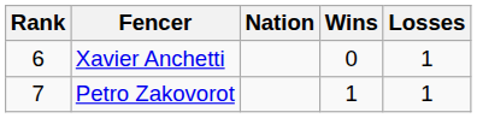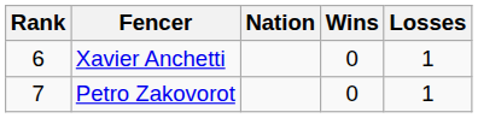Petro Zakovorot | Wins: 1 -> 0
